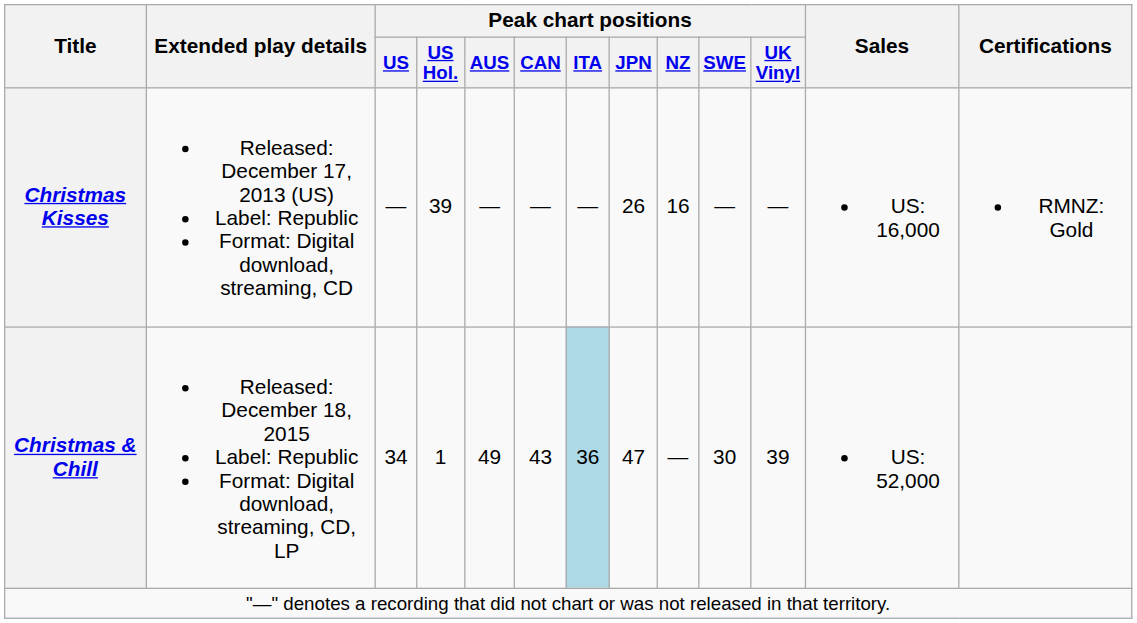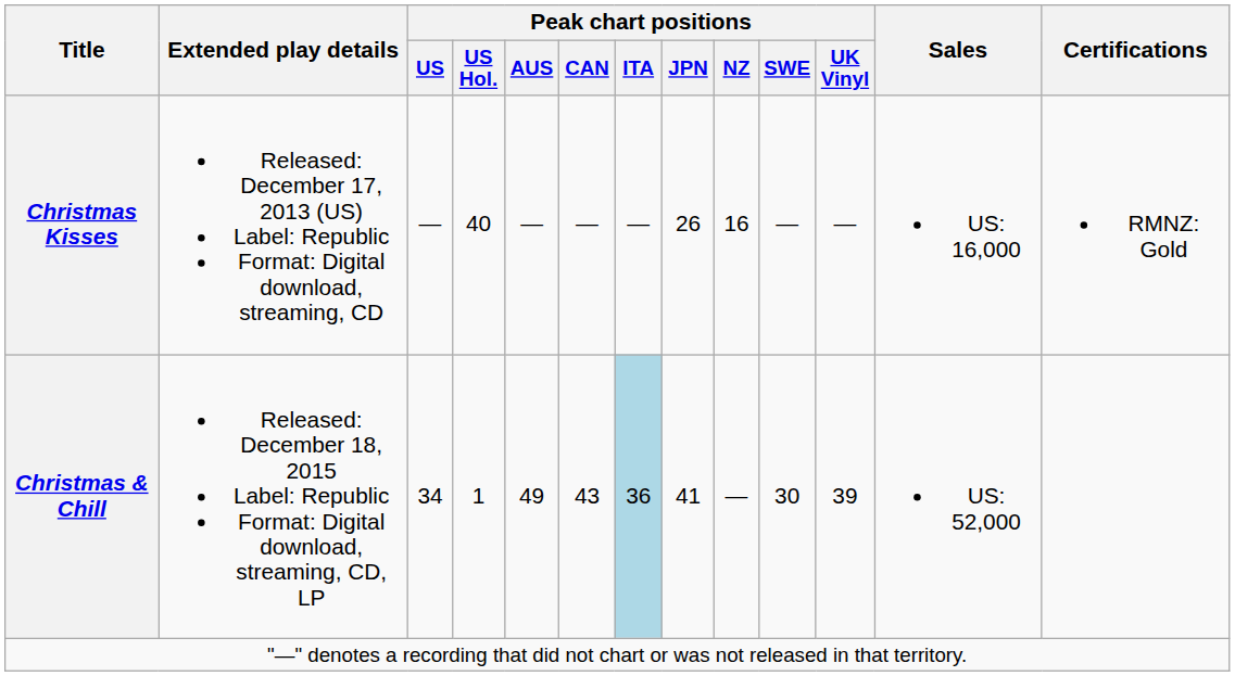Christmas Kisses | Peak chart positions / US Hol.: 39 -> 40
Christmas & Chill | Peak chart positions / JPN: 47 -> 41
